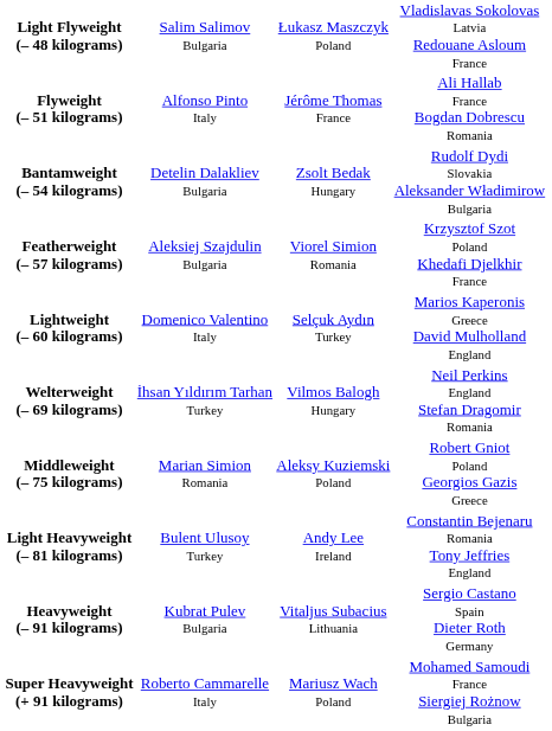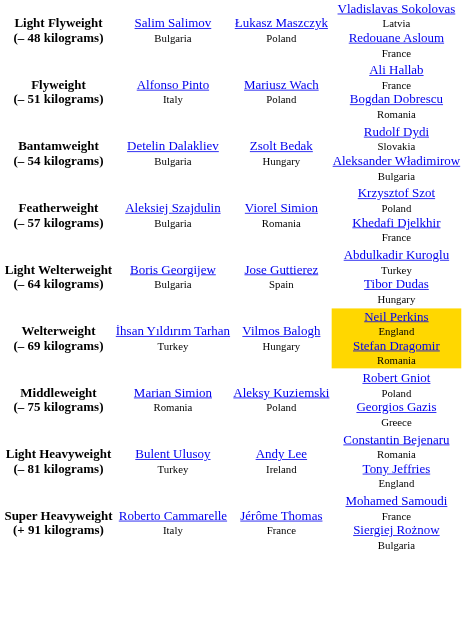Flyweight (– 51 kilograms) | column 3: Jérôme Thomas France -> Mariusz Wach Poland
- row: Lightweight (– 60 kilograms) | Domenico Valentino Italy | Selçuk Aydın Turkey | Marios Kaperonis Greece David Mulholland England
+ row: Light Welterweight (– 64 kilograms) | Boris Georgijew Bulgaria | Jose Guttierez Spain | Abdulkadir Kuroglu Turkey Tibor Dudas Hungary
Welterweight (– 69 kilograms) | column 4: no background -> gold background
- row: Heavyweight (– 91 kilograms) | Kubrat Pulev Bulgaria | Vitaljus Subacius Lithuania | Sergio Castano Spain Dieter Roth Germany
Super Heavyweight (+ 91 kilograms) | column 3: Mariusz Wach Poland -> Jérôme Thomas France
